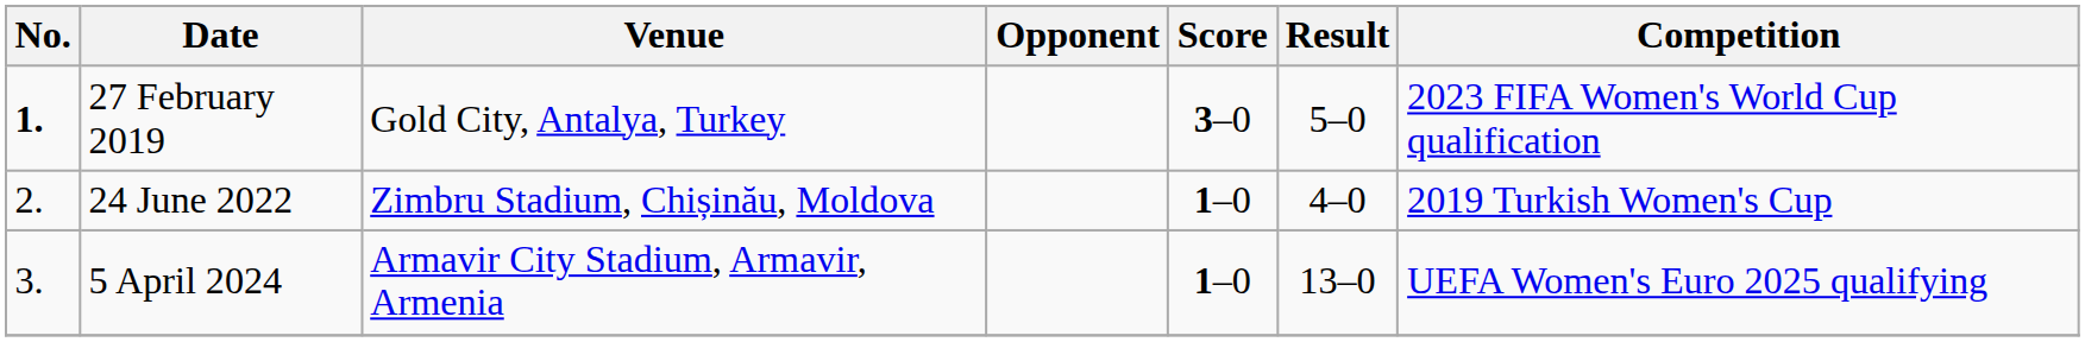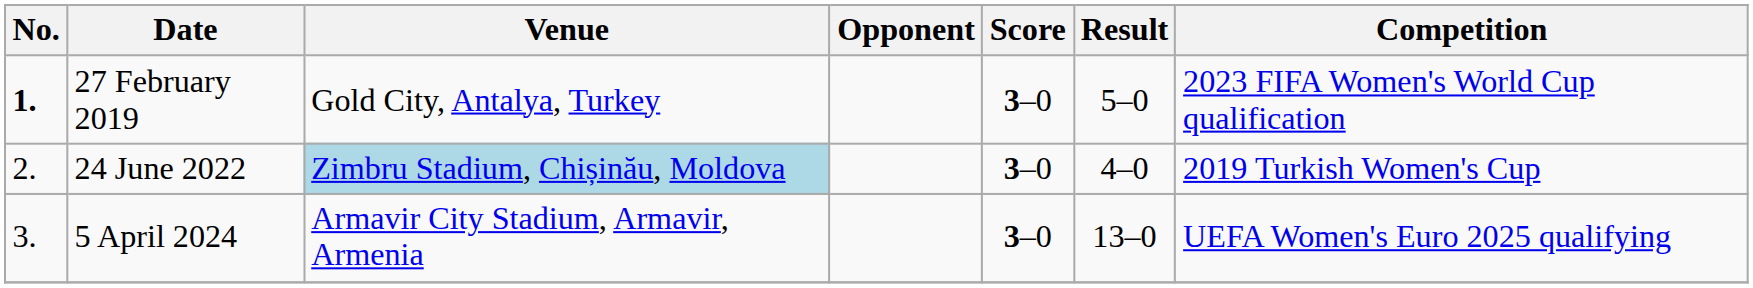24 June 2022 | Venue: no background -> lightblue background
24 June 2022 | Score: 1–0 -> 3–0
5 April 2024 | Score: 1–0 -> 3–0
